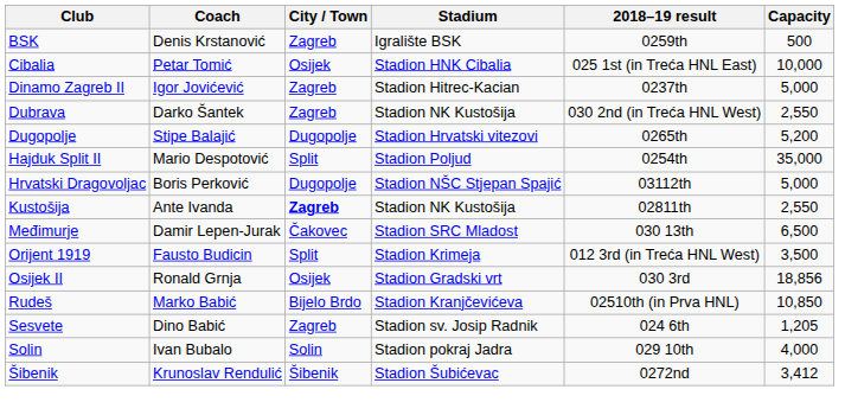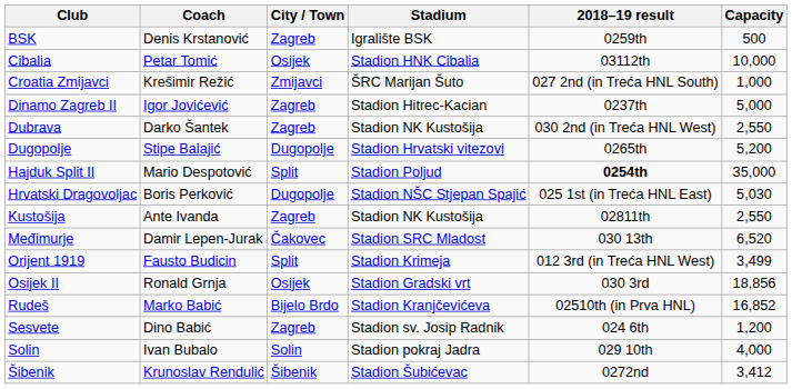Cibalia | 2018–19 result: 025 1st (in Treća HNL East) -> 03112th
+ row: Croatia Zmijavci | Krešimir Režić | Zmijavci | ŠRC Marijan Šuto | 027 2nd (in Treća HNL South) | 1,000
Hajduk Split II | 2018–19 result: normal -> bold
Hrvatski Dragovoljac | 2018–19 result: 03112th -> 025 1st (in Treća HNL East)
Hrvatski Dragovoljac | Capacity: 5,000 -> 5,030
Kustošija | City / Town: bold -> normal
Međimurje | Capacity: 6,500 -> 6,520
Orijent 1919 | Capacity: 3,500 -> 3,499
Rudeš | Capacity: 10,850 -> 16,852
Sesvete | Capacity: 1,205 -> 1,200
